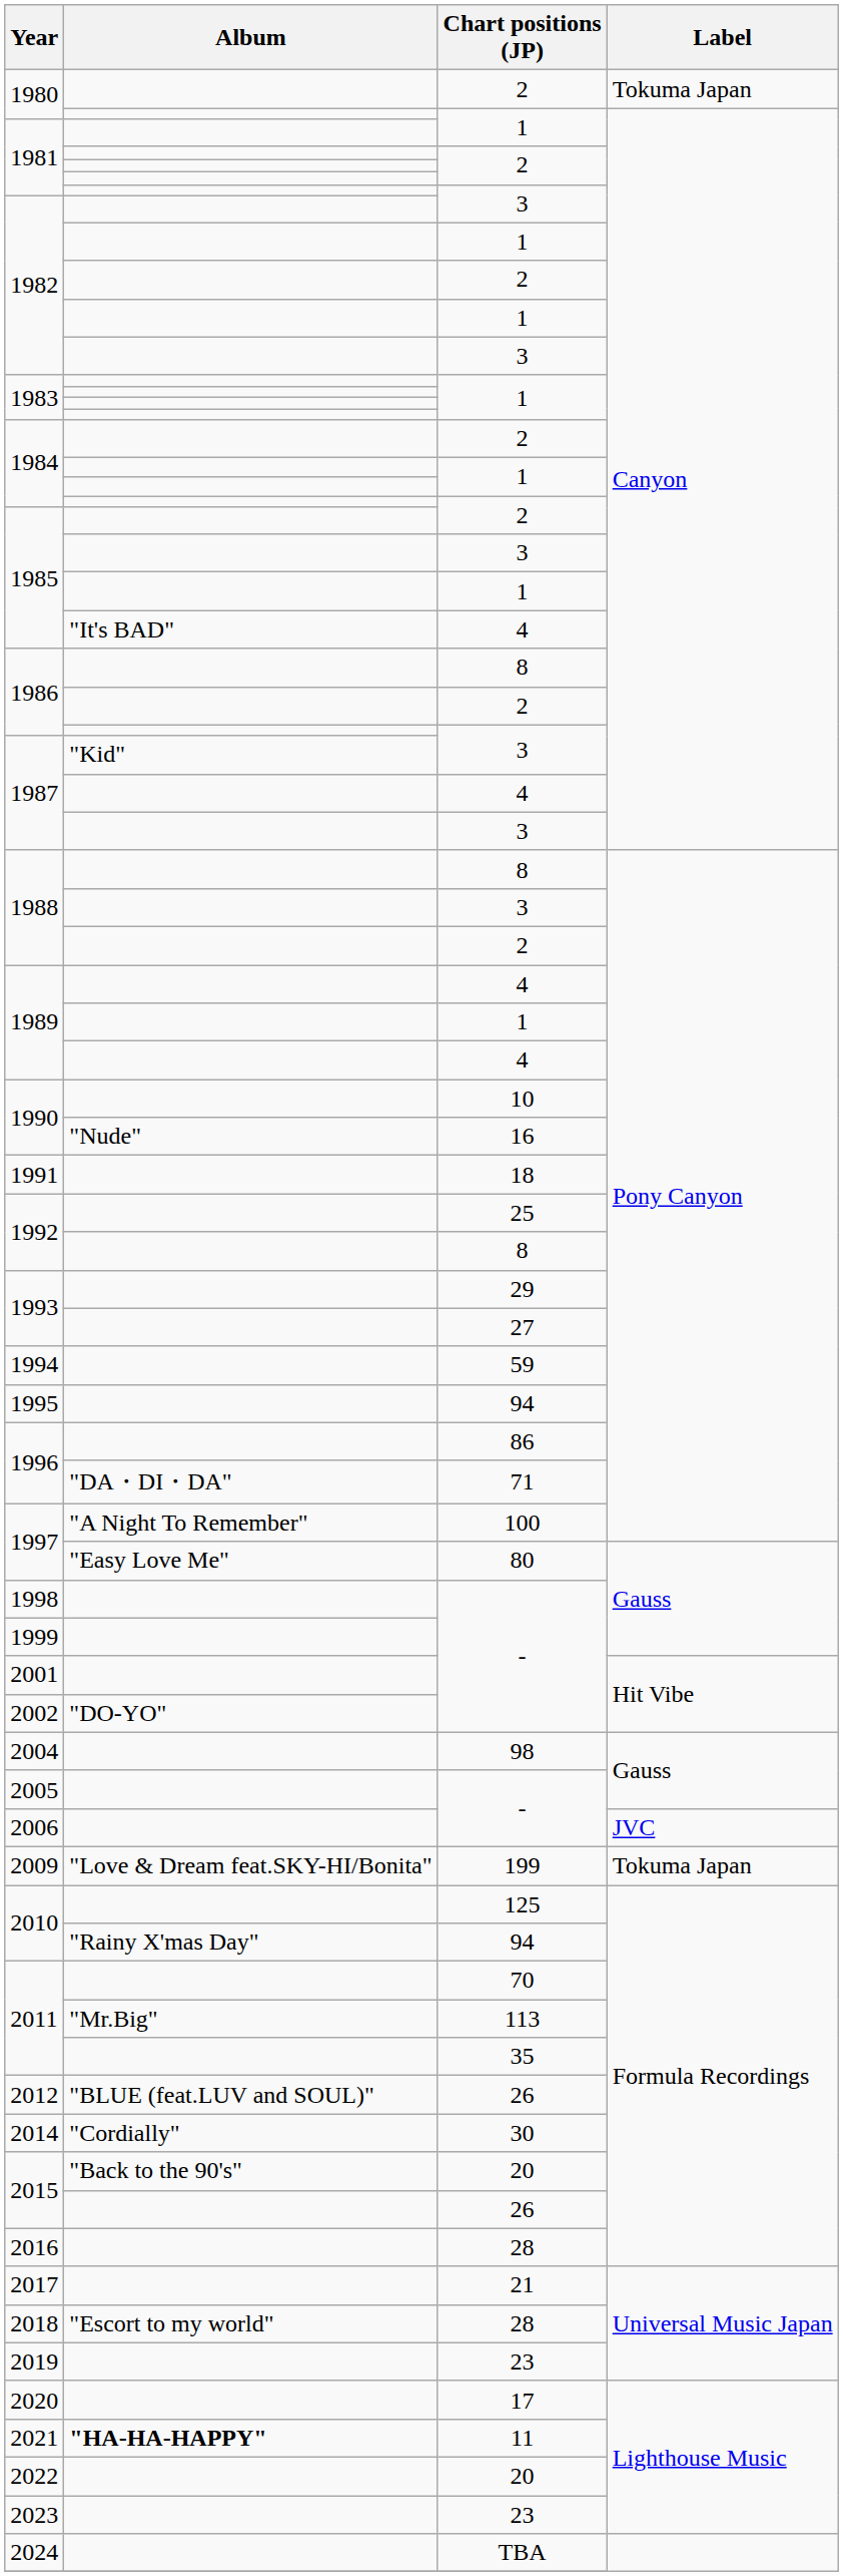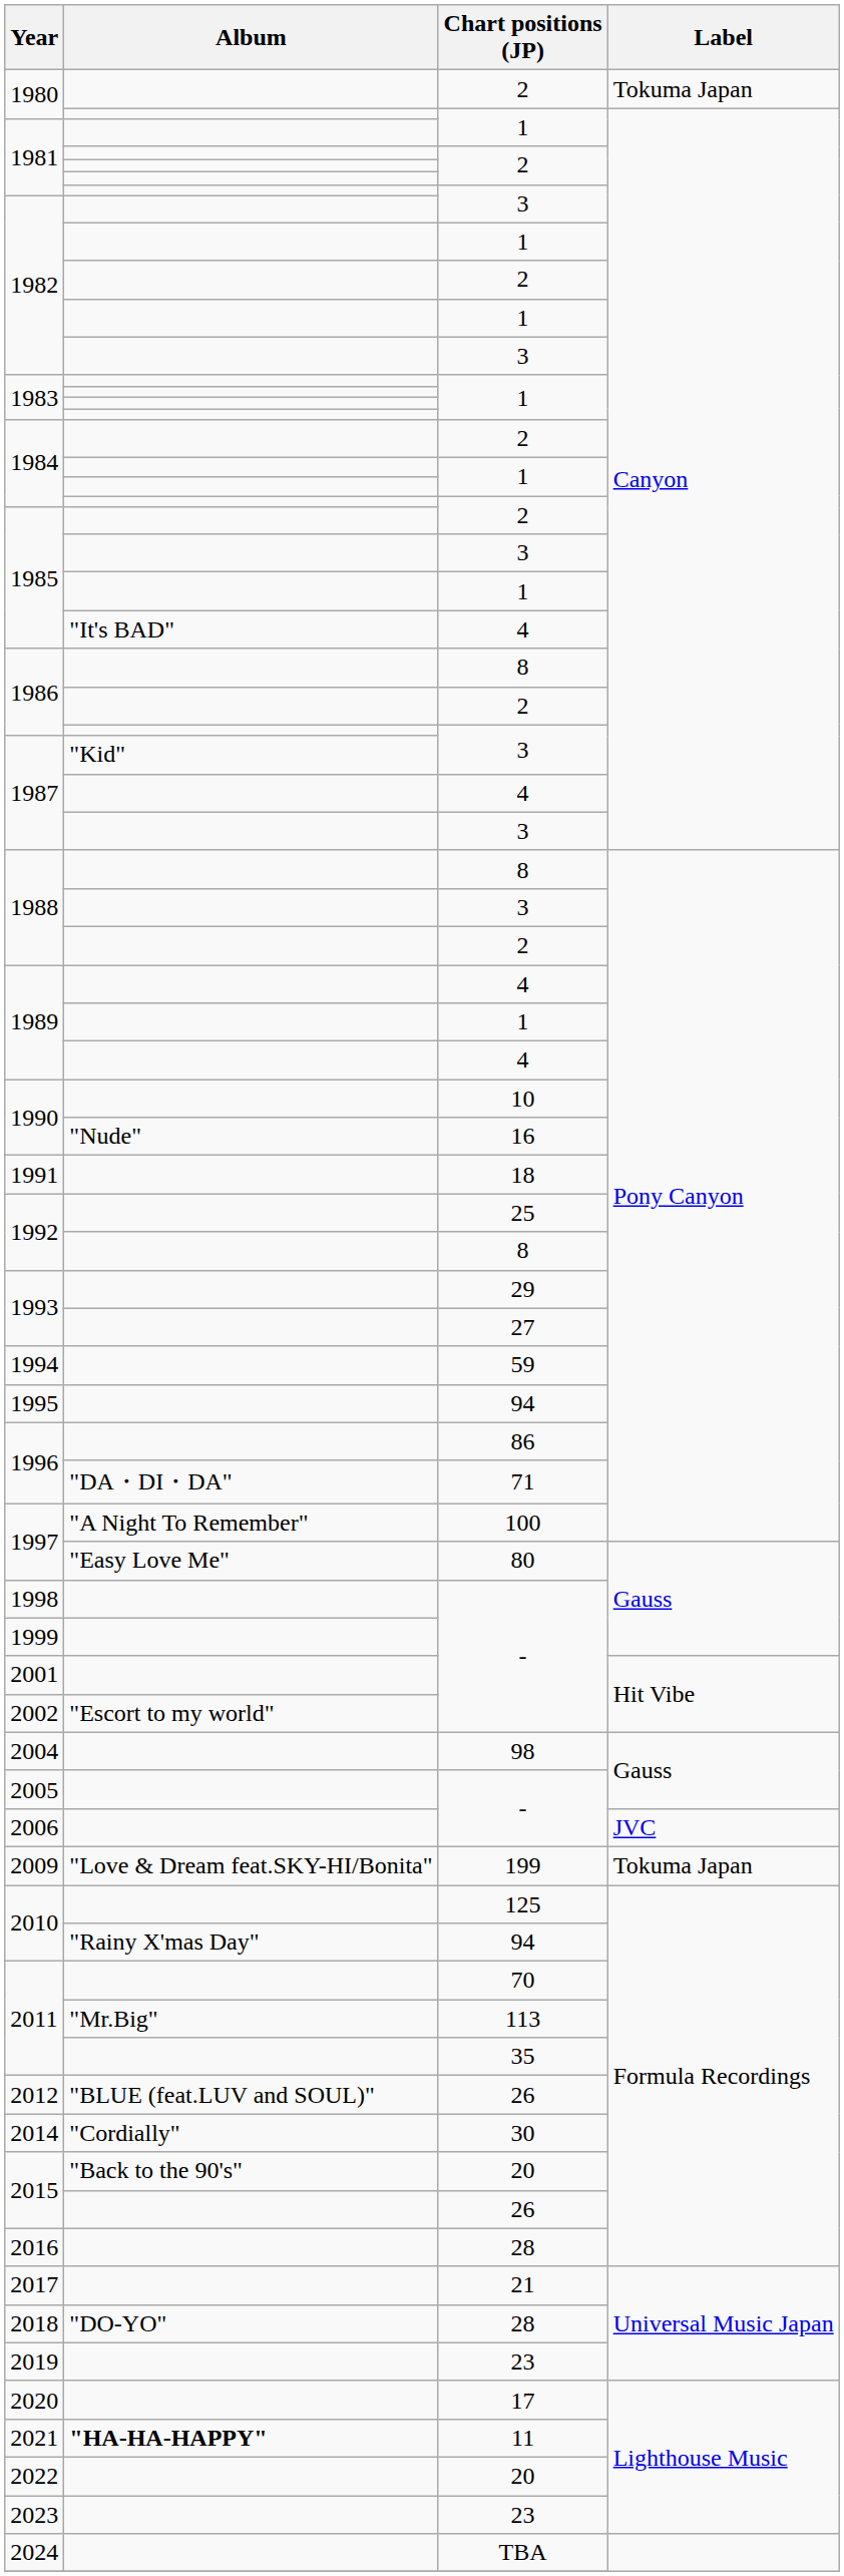2002 | Album: "DO-YO" -> "Escort to my world"
2018 | Album: "Escort to my world" -> "DO-YO"
